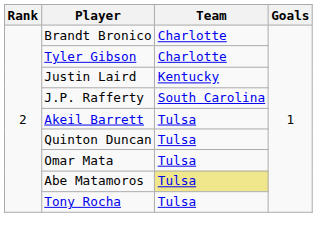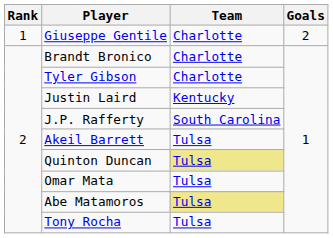+ row: 1 | Giuseppe Gentile | Charlotte | 2
Quinton Duncan | Team: no background -> khaki background
